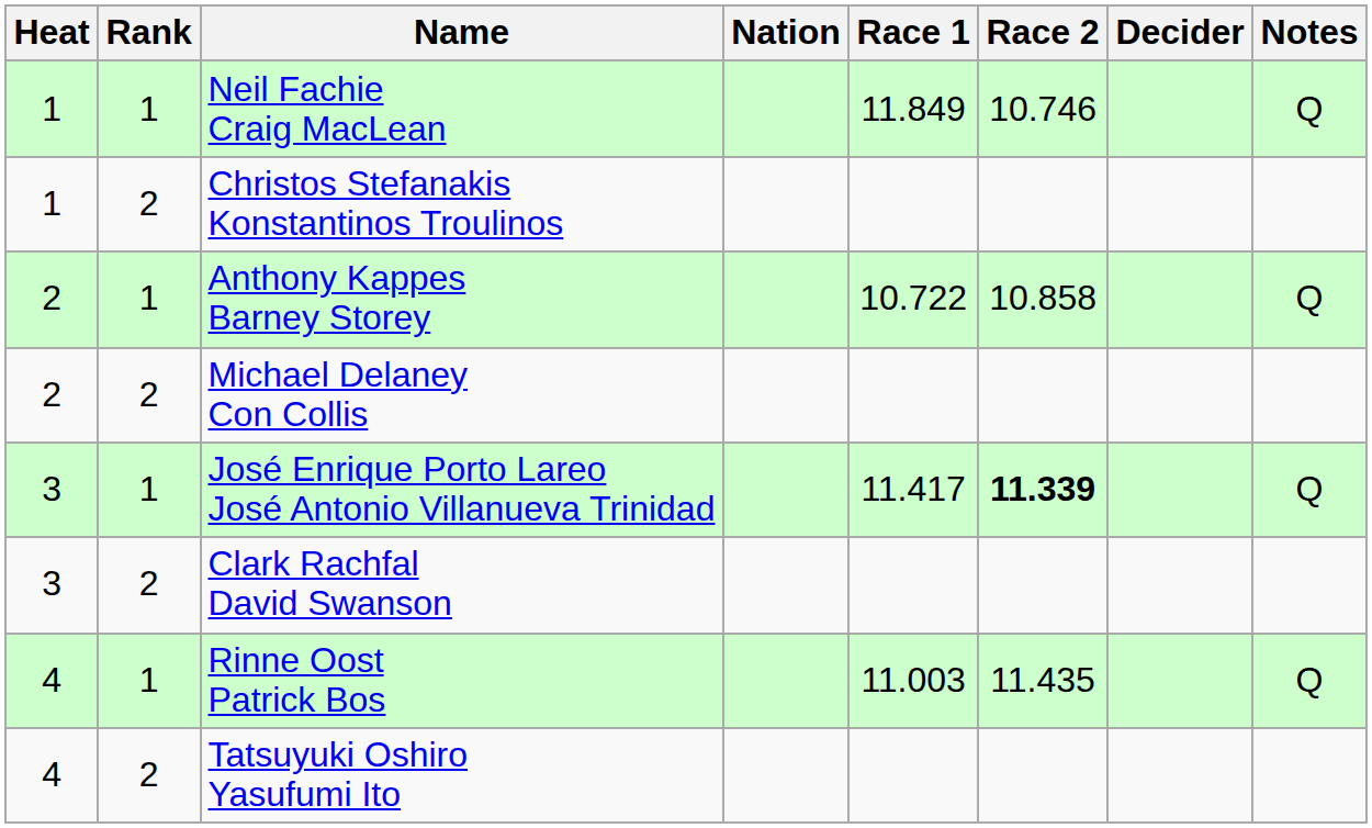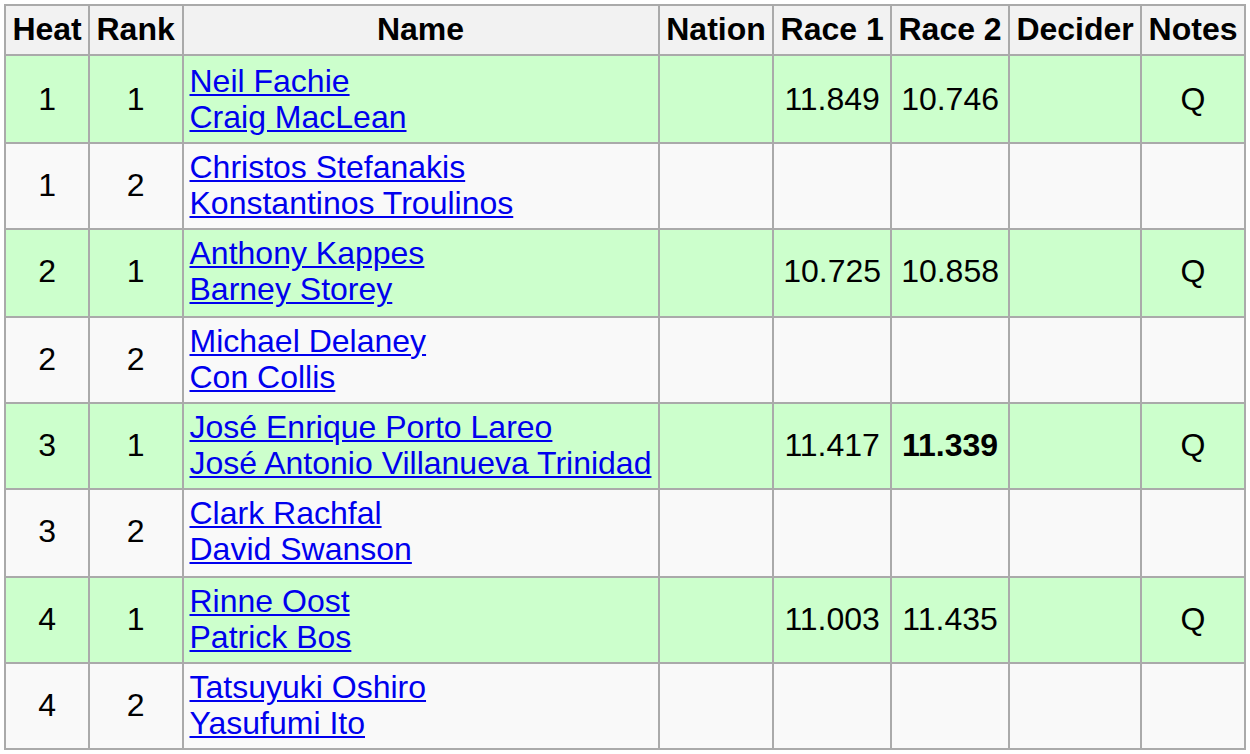Anthony Kappes Barney Storey | Race 1: 10.722 -> 10.725
